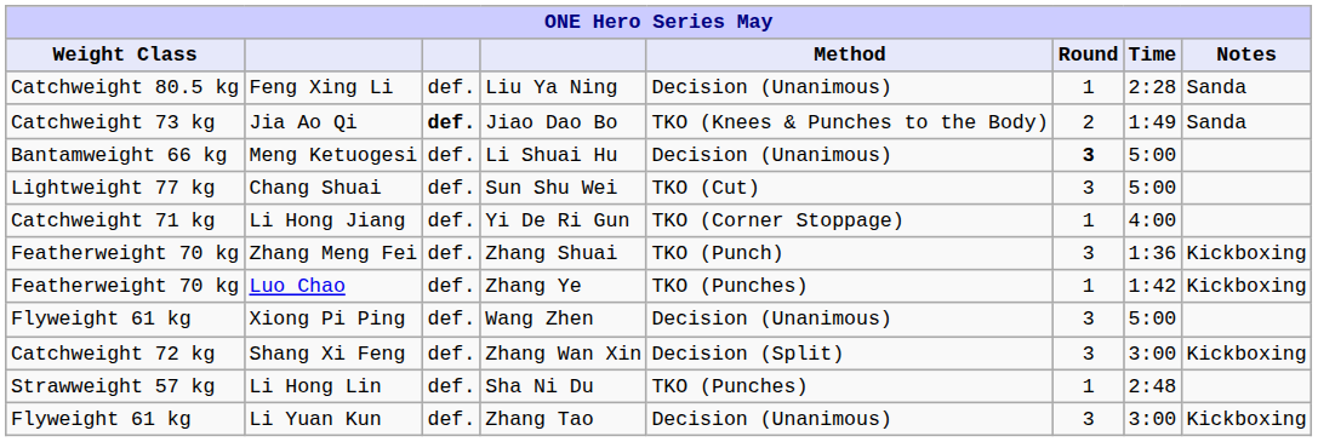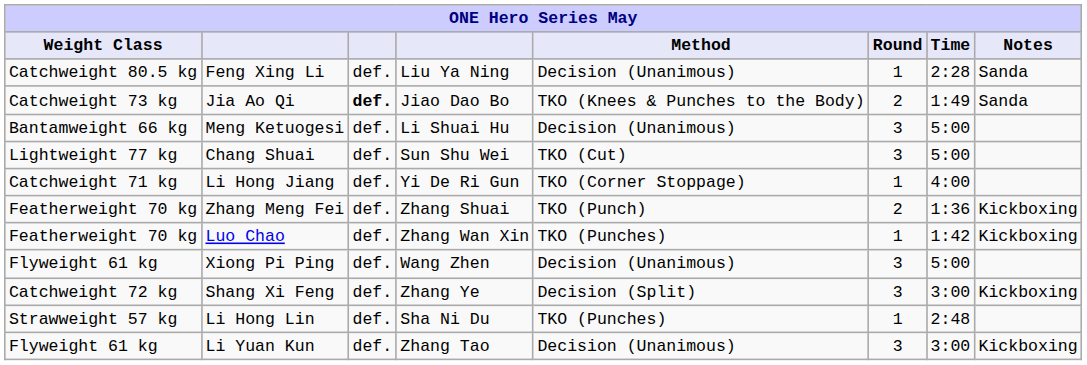Meng Ketuogesi | Round: bold -> normal
Zhang Meng Fei | Round: 3 -> 2
Luo Chao | column 4: Zhang Ye -> Zhang Wan Xin
Shang Xi Feng | column 4: Zhang Wan Xin -> Zhang Ye
